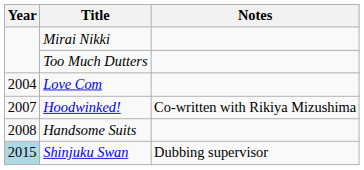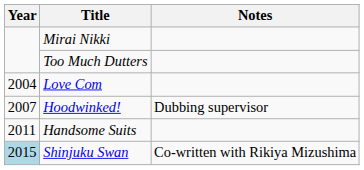Hoodwinked! | Notes: Co-written with Rikiya Mizushima -> Dubbing supervisor
Handsome Suits | Year: 2008 -> 2011
Shinjuku Swan | Notes: Dubbing supervisor -> Co-written with Rikiya Mizushima
